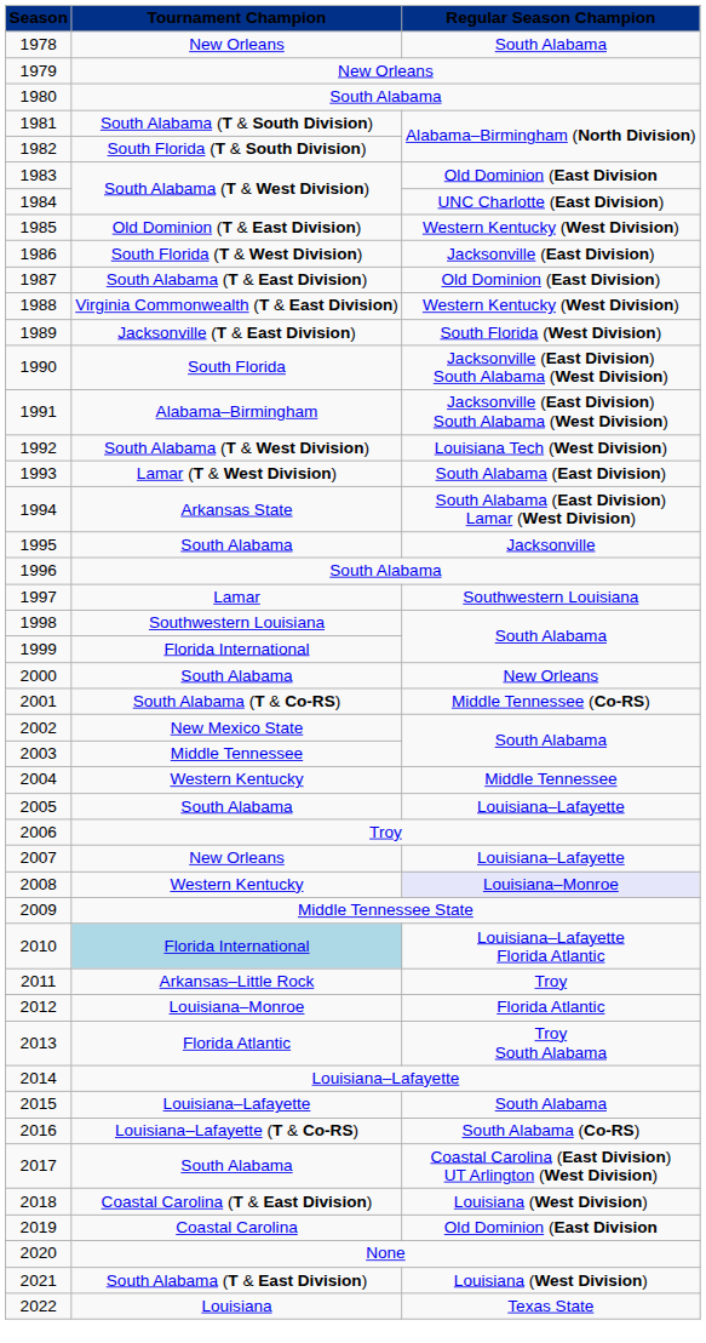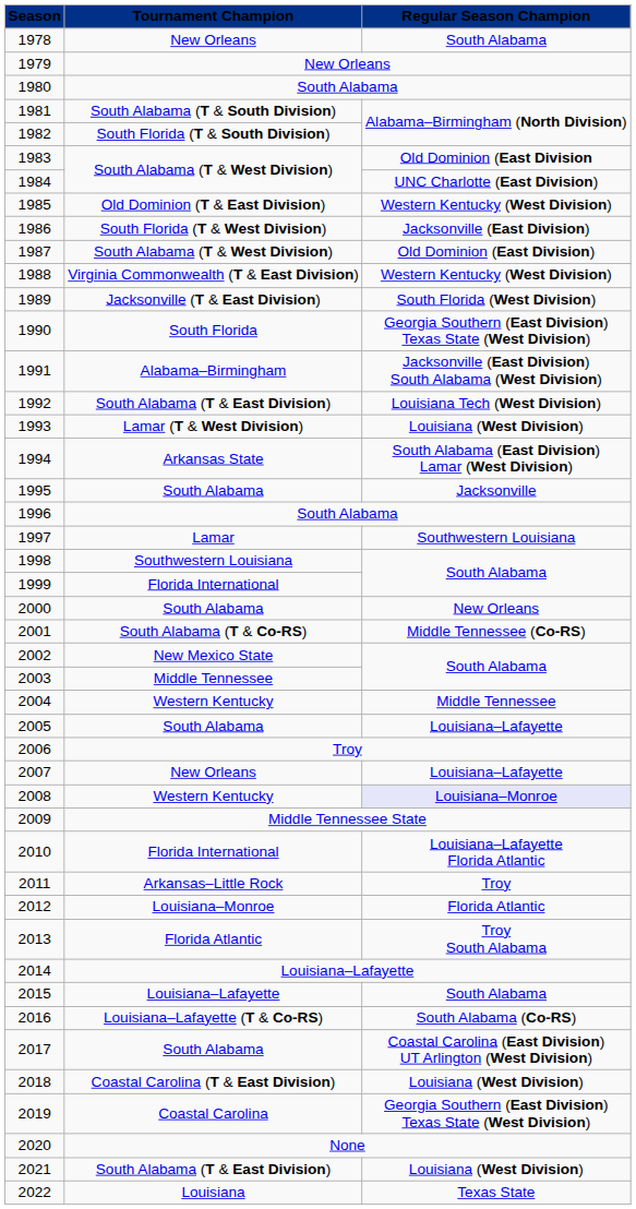1987 | Tournament Champion: South Alabama (T & East Division) -> South Alabama (T & West Division)
1990 | Regular Season Champion: Jacksonville (East Division) South Alabama (West Division) -> Georgia Southern (East Division) Texas State (West Division)
1992 | Tournament Champion: South Alabama (T & West Division) -> South Alabama (T & East Division)
1993 | Regular Season Champion: South Alabama (East Division) -> Louisiana (West Division)
2010 | Tournament Champion: lightblue background -> no background
2019 | Regular Season Champion: Old Dominion (East Division -> Georgia Southern (East Division) Texas State (West Division)
